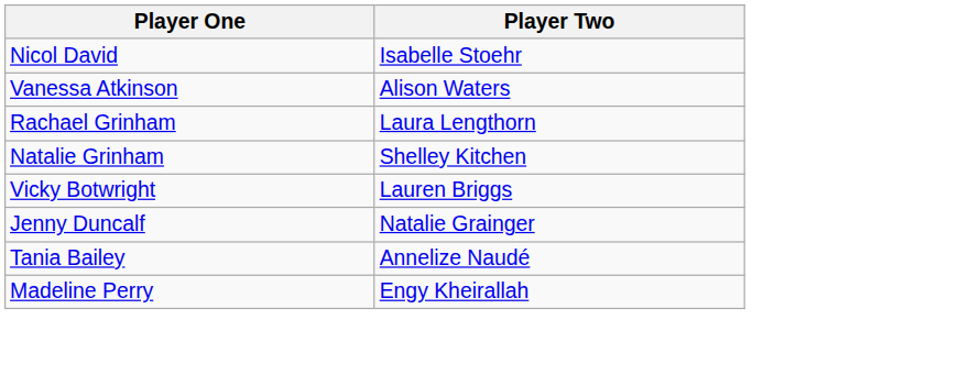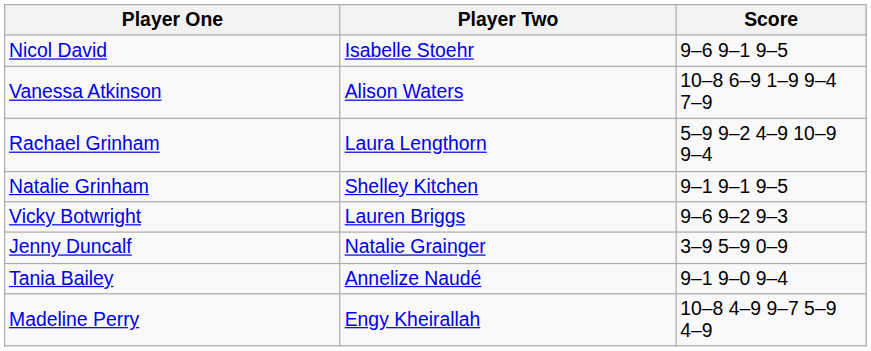+ column: Score | 9–6 9–1 9–5 | 10–8 6–9 1–9 9–4 7–9 | 5–9 9–2 4–9 10–9 9–4 | 9–1 9–1 9–5 | 9–6 9–2 9–3 | 3–9 5–9 0–9 | 9–1 9–0 9–4 | 10–8 4–9 9–7 5–9 4–9
